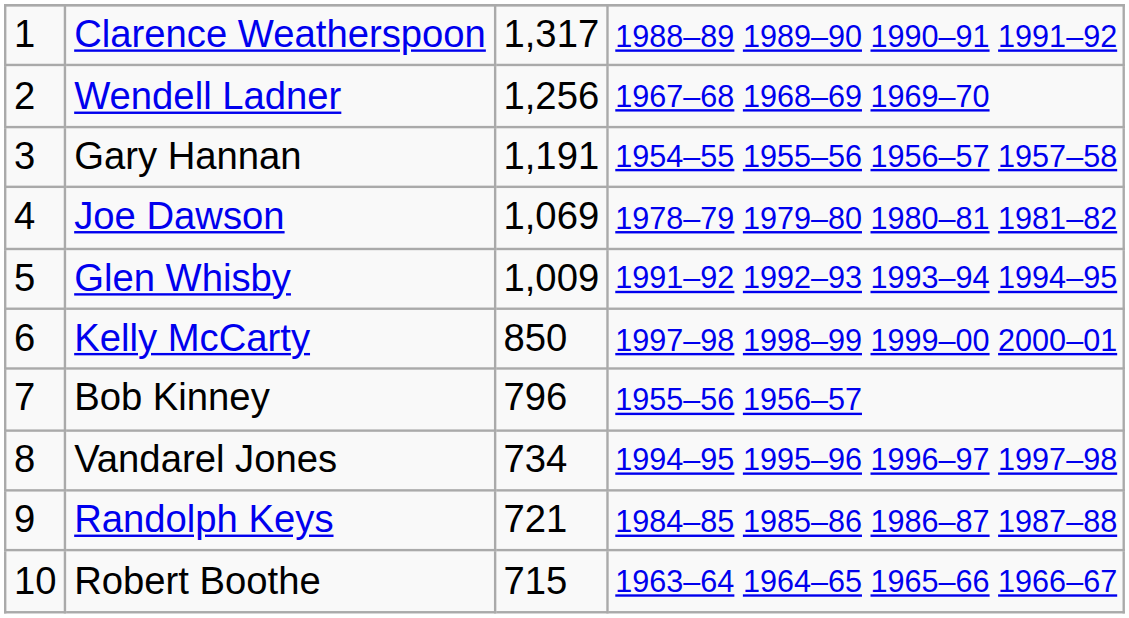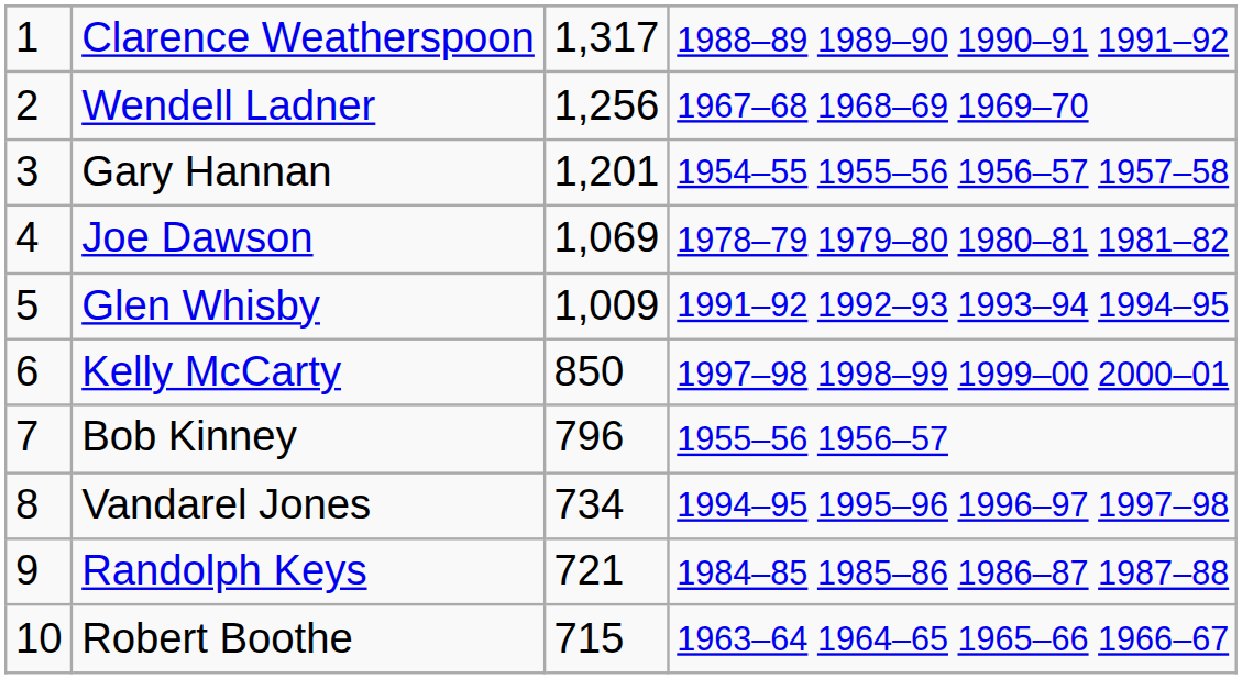Gary Hannan | column 3: 1,191 -> 1,201
